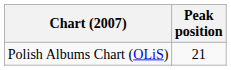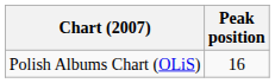Polish Albums Chart (OLiS) | Peak position: 21 -> 16
